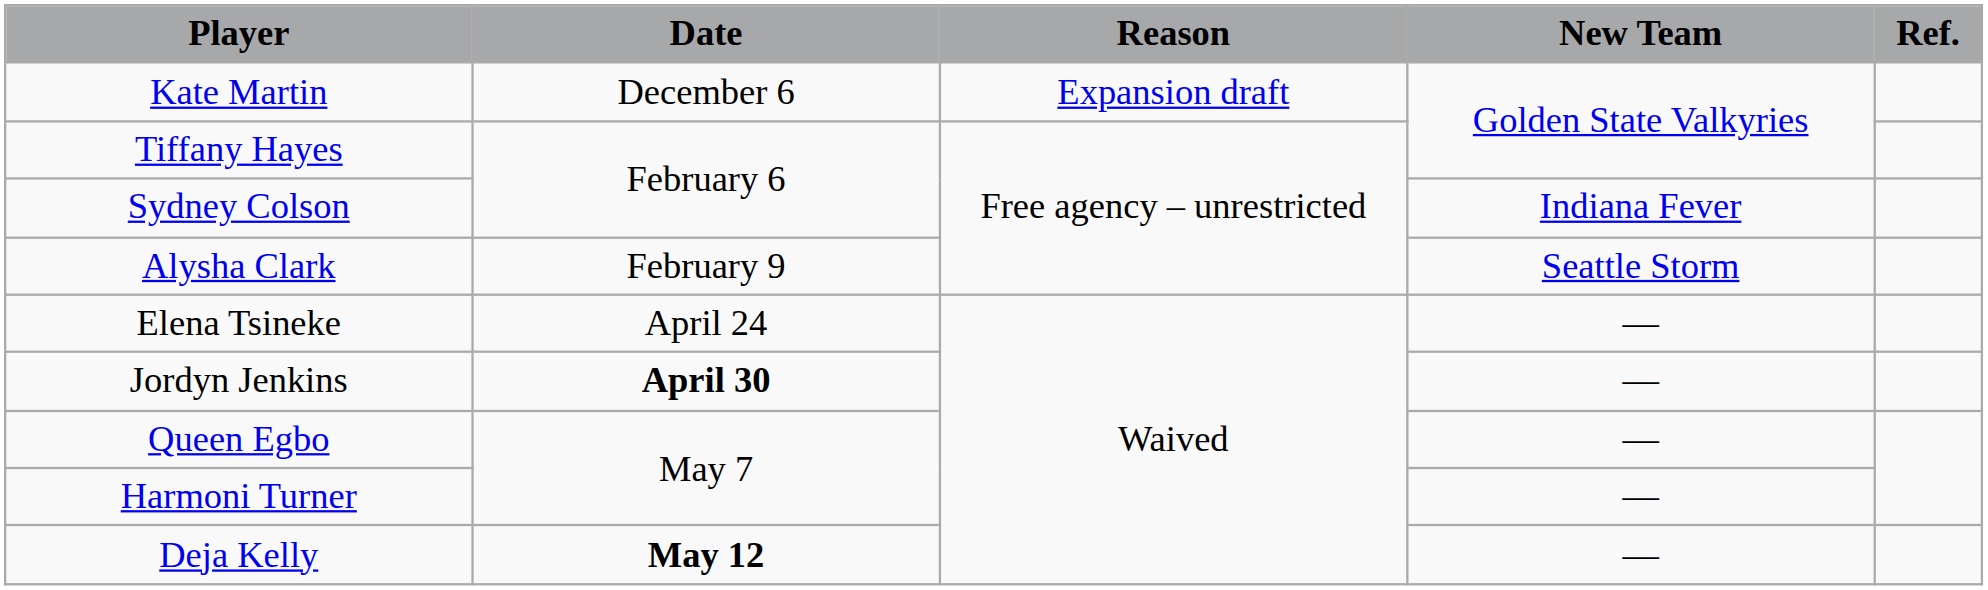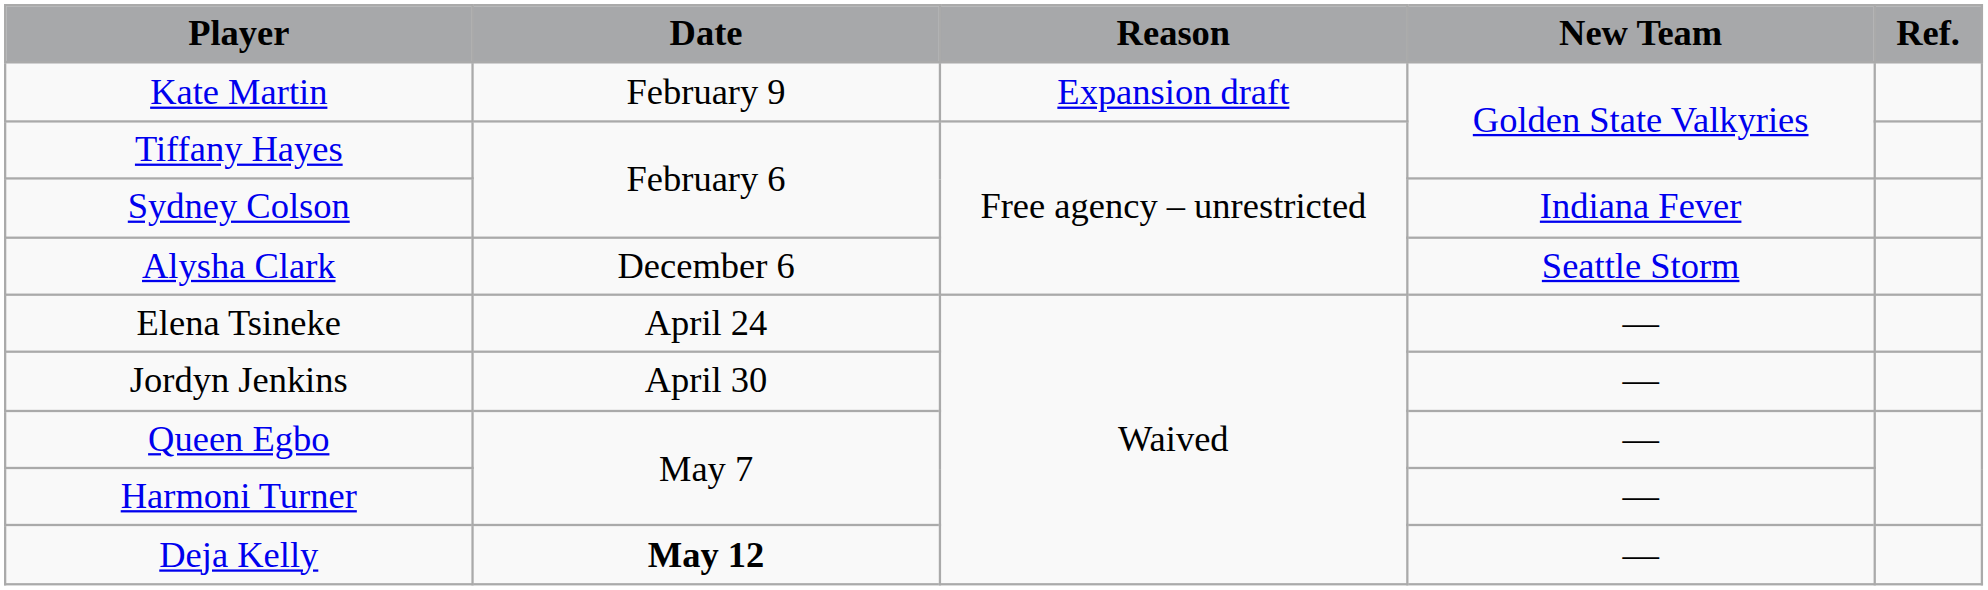Kate Martin | Date: December 6 -> February 9
Alysha Clark | Date: February 9 -> December 6
Jordyn Jenkins | Date: bold -> normal
